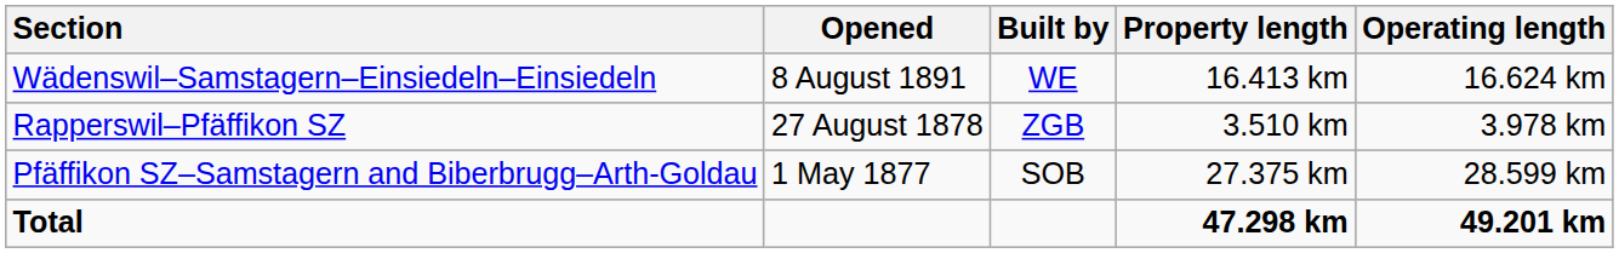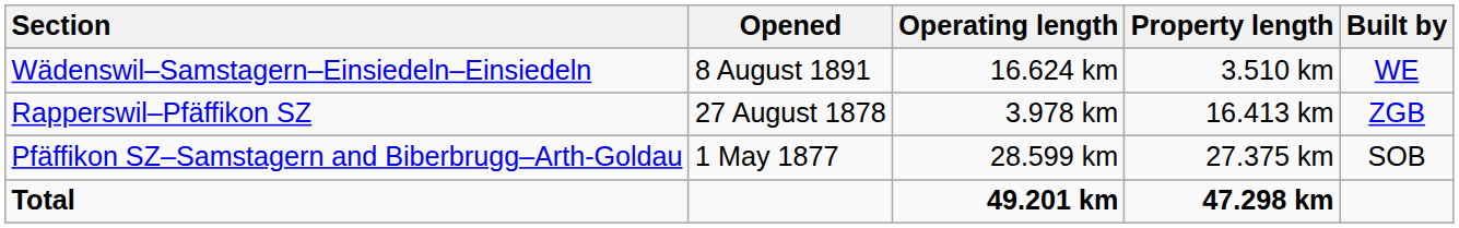columns swapped: Built by <-> Operating length
Wädenswil–Samstagern–Einsiedeln–Einsiedeln | Property length: 16.413 km -> 3.510 km
Rapperswil–Pfäffikon SZ | Property length: 3.510 km -> 16.413 km
